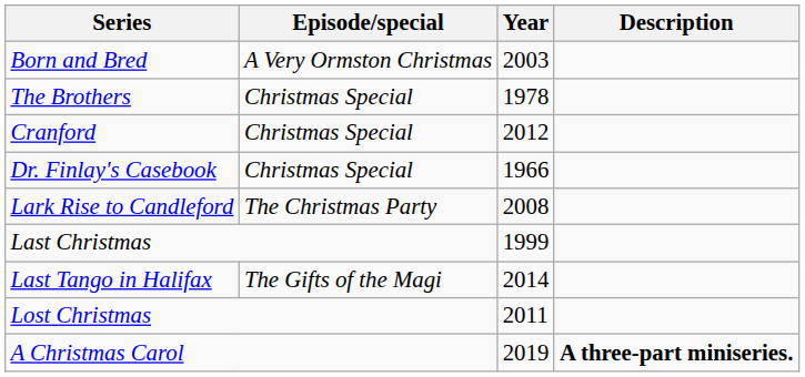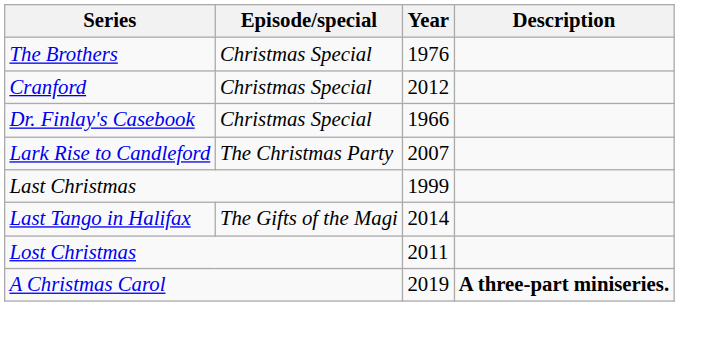- row: Born and Bred | A Very Ormston Christmas | 2003
The Brothers | Year: 1978 -> 1976
Lark Rise to Candleford | Year: 2008 -> 2007
